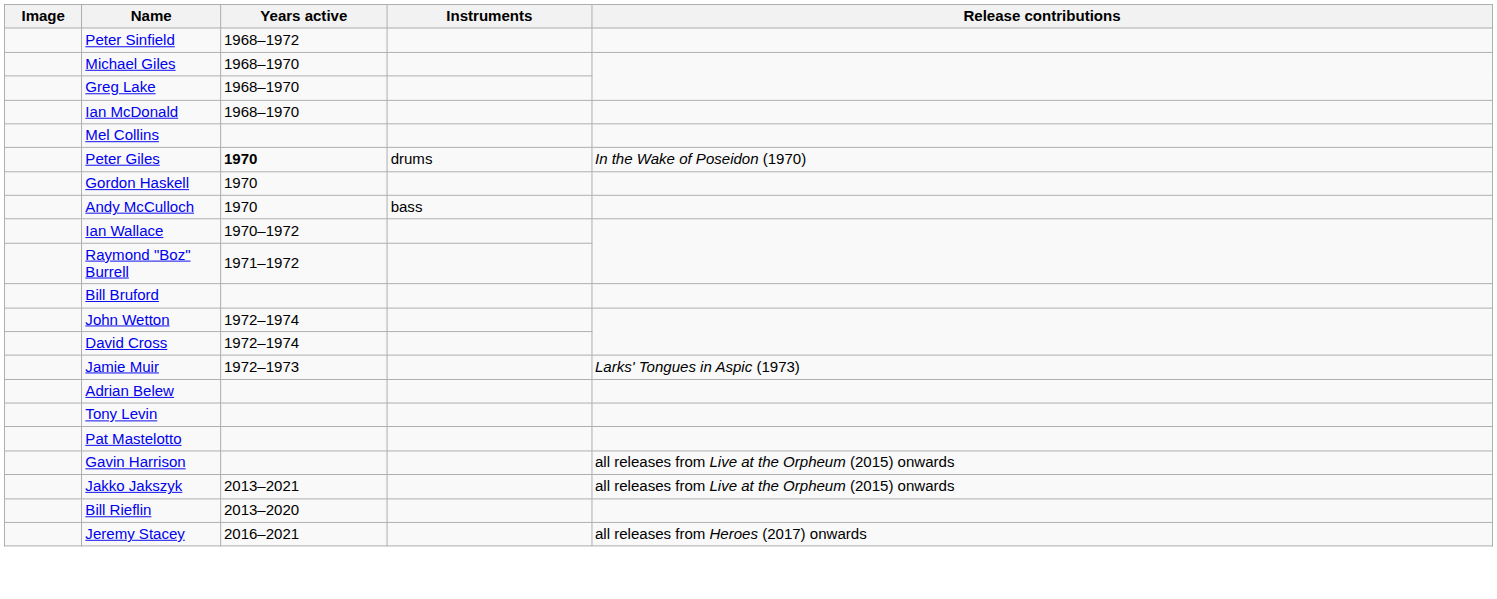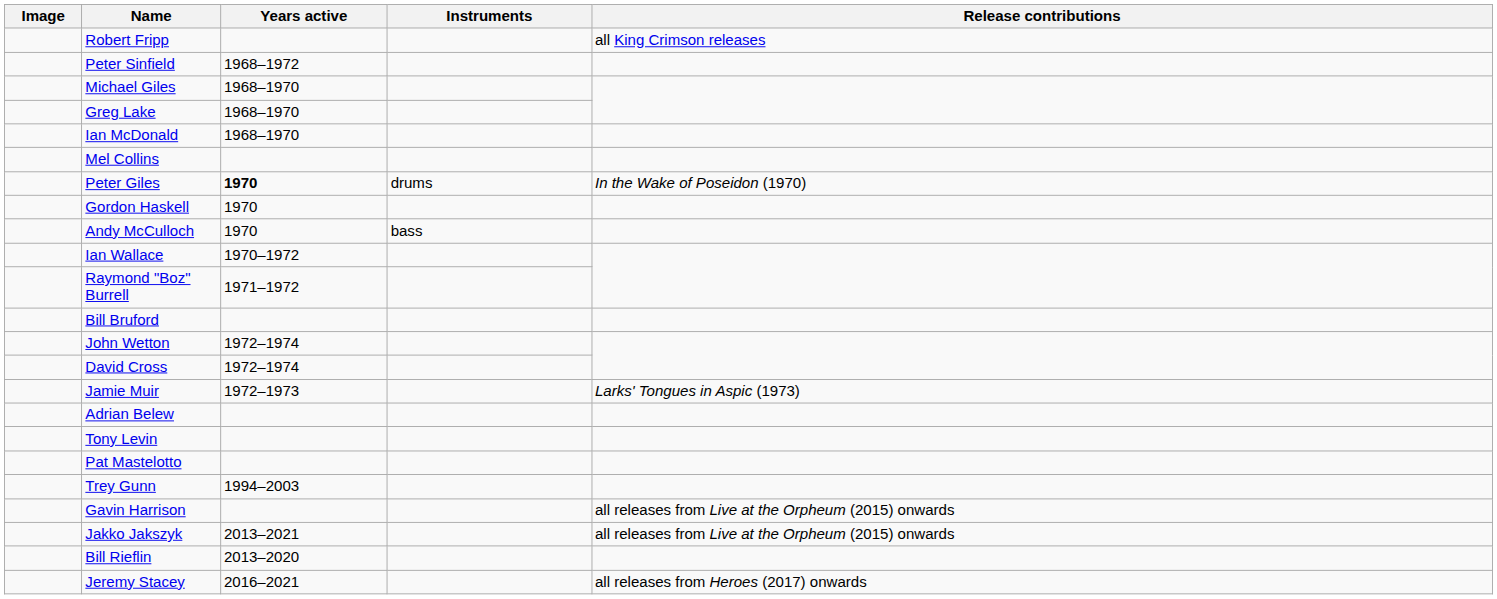+ row: Robert Fripp | all King Crimson releases
+ row: Trey Gunn | 1994–2003
